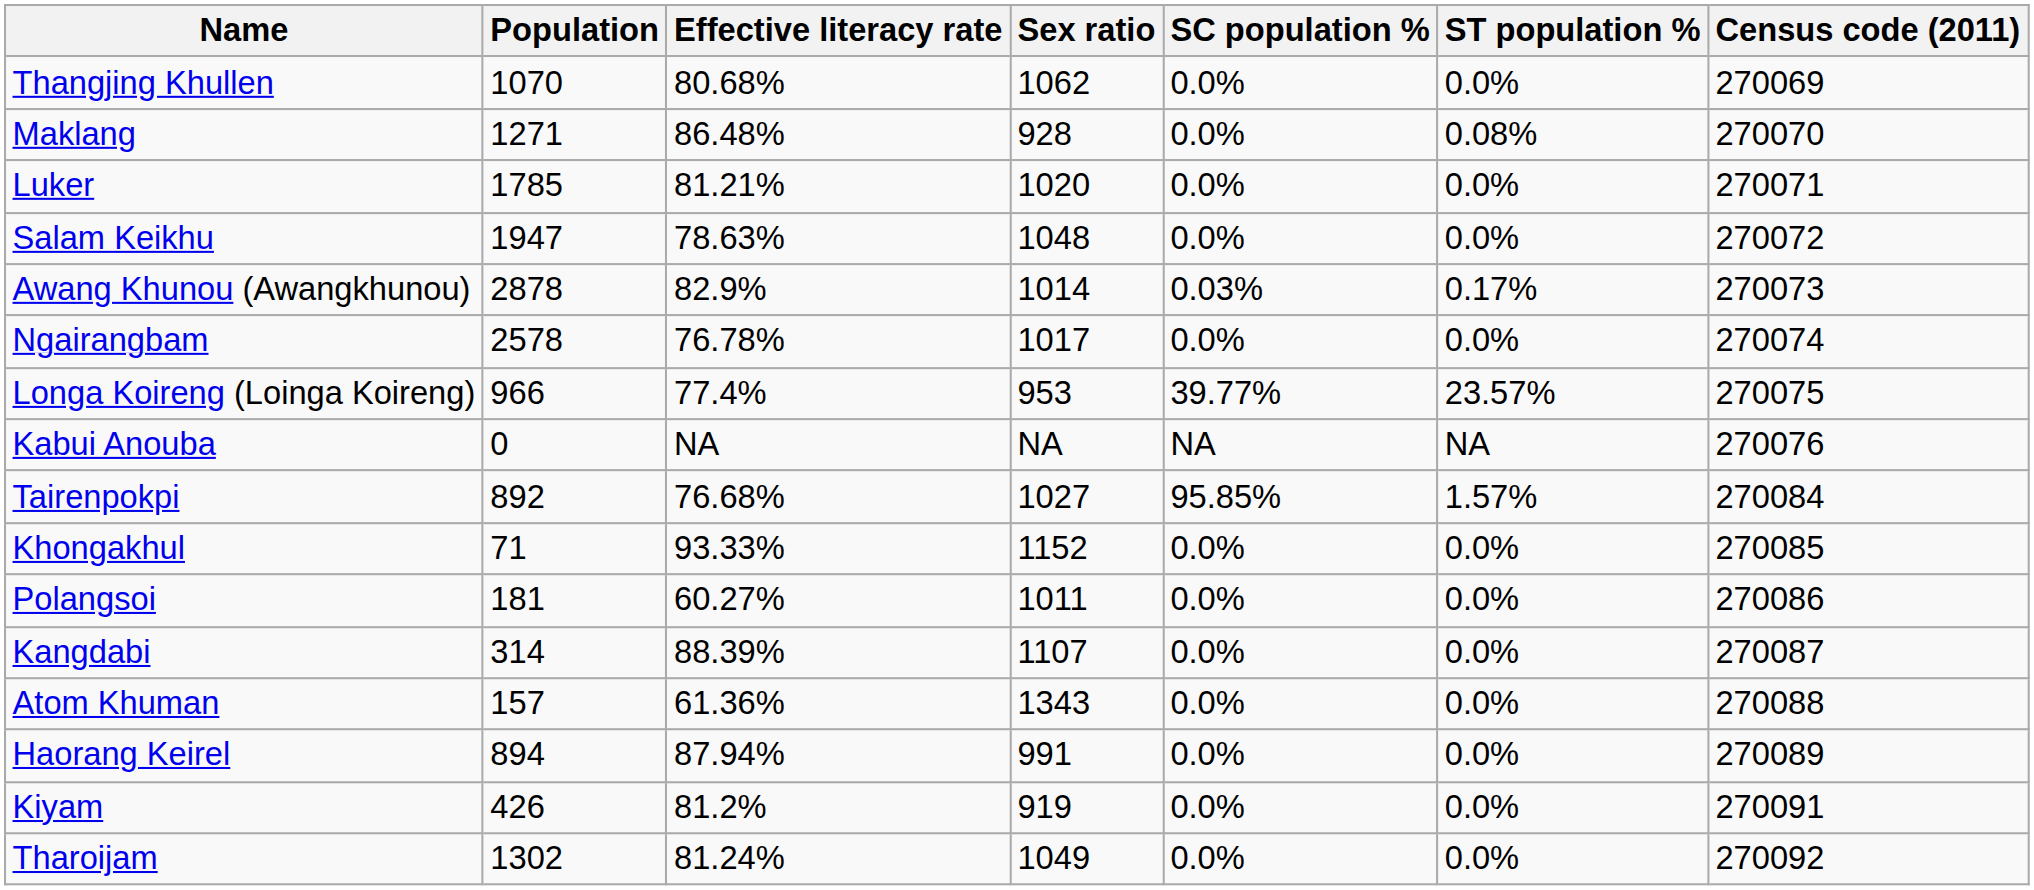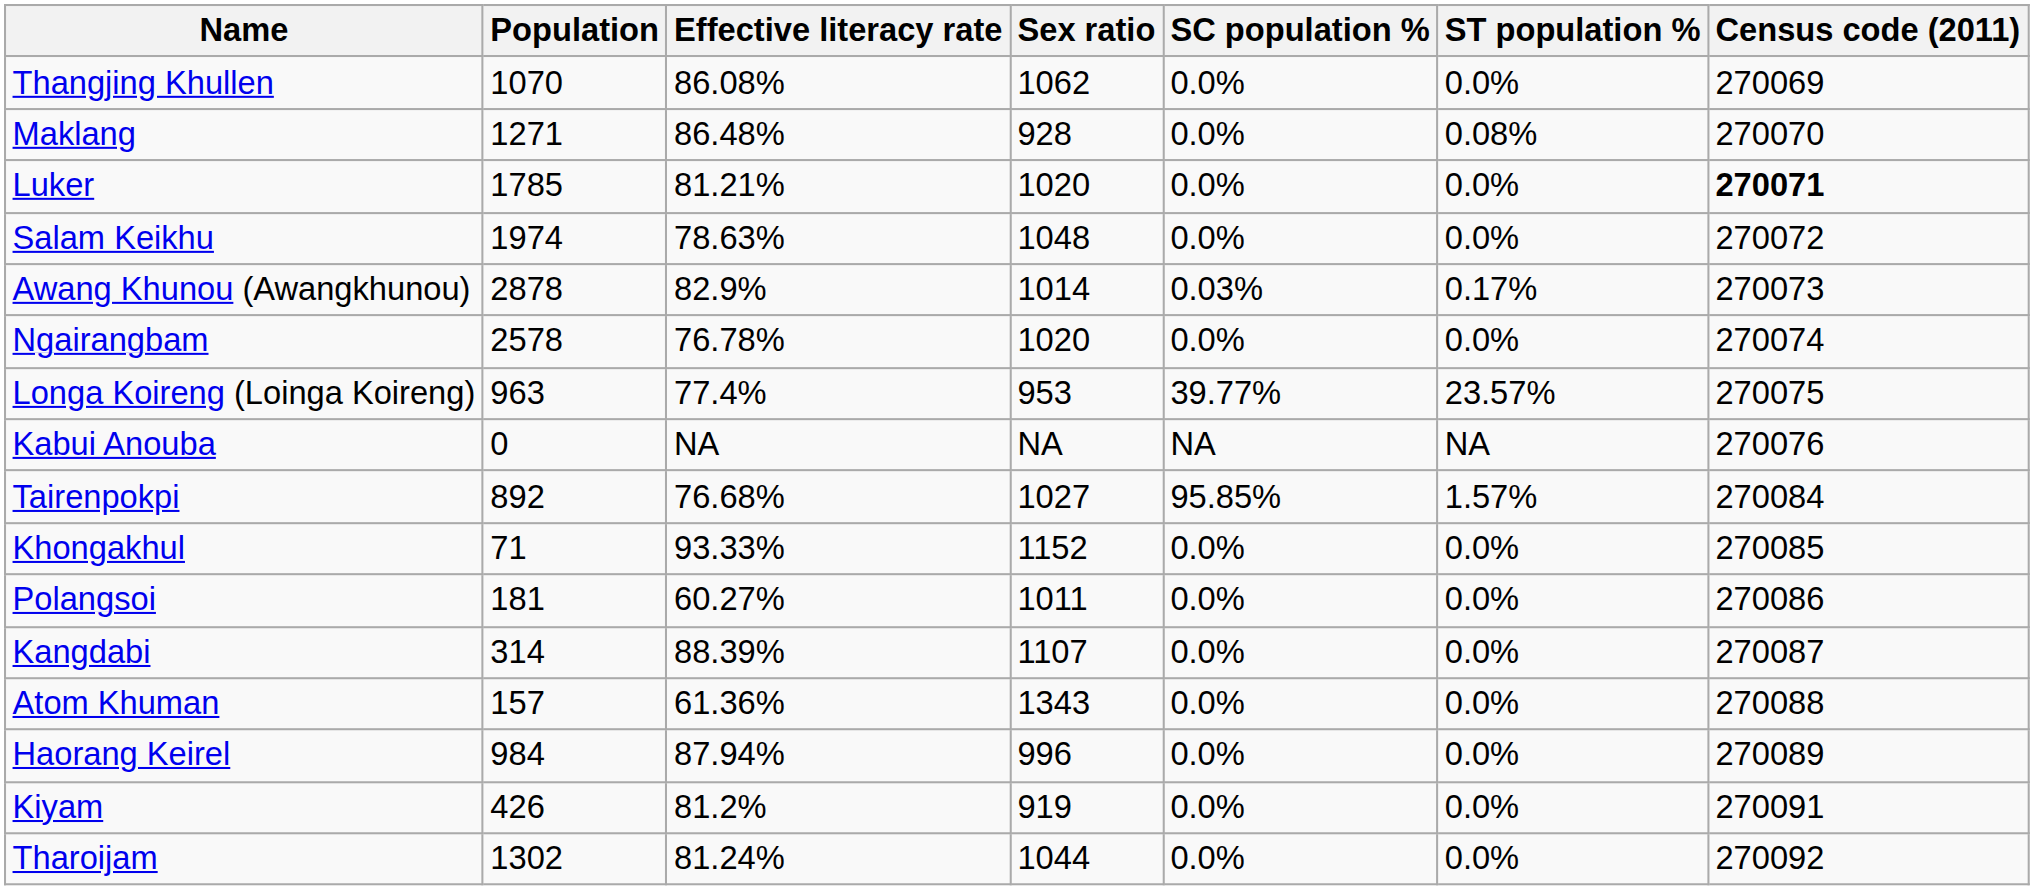Thangjing Khullen | Effective literacy rate: 80.68% -> 86.08%
Luker | Census code (2011): normal -> bold
Salam Keikhu | Population: 1947 -> 1974
Ngairangbam | Sex ratio: 1017 -> 1020
Longa Koireng (Loinga Koireng) | Population: 966 -> 963
Haorang Keirel | Population: 894 -> 984
Haorang Keirel | Sex ratio: 991 -> 996
Tharoijam | Sex ratio: 1049 -> 1044
